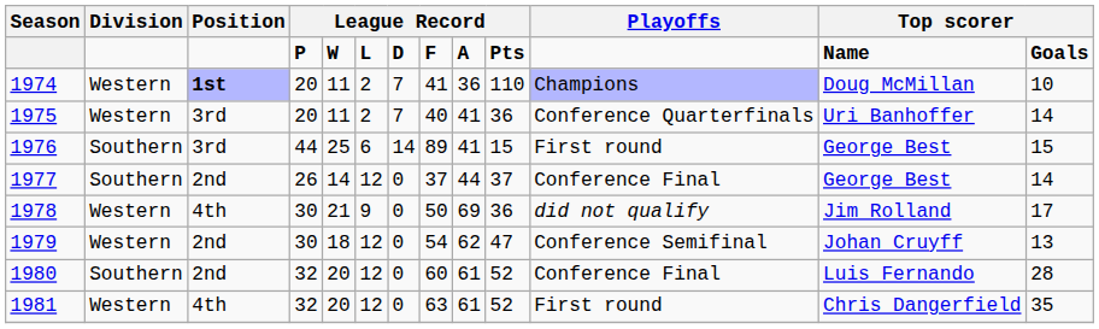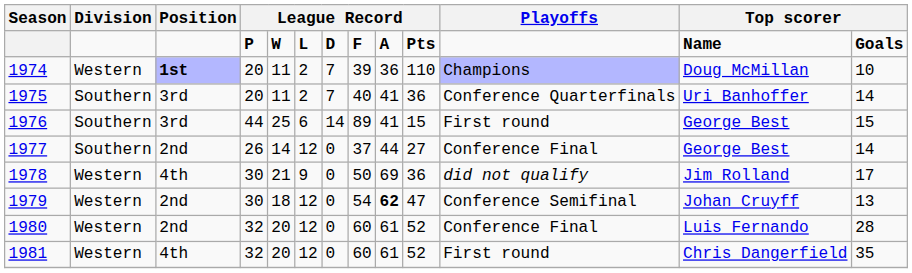1974 | column 8: 41 -> 39
1975 | Division: Western -> Southern
1977 | column 10: 37 -> 27
1979 | column 9: normal -> bold
1980 | Division: Southern -> Western
1981 | column 8: 63 -> 60
